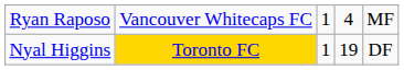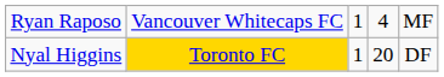Nyal Higgins | column 4: 19 -> 20
